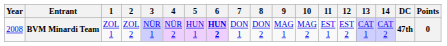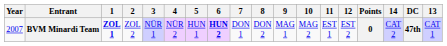columns swapped: 13 <-> Points
BVM Minardi Team | Year: 2008 -> 2007
BVM Minardi Team | 1: normal -> bold
